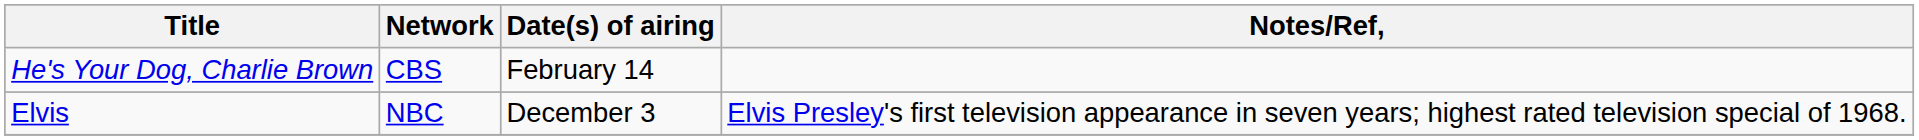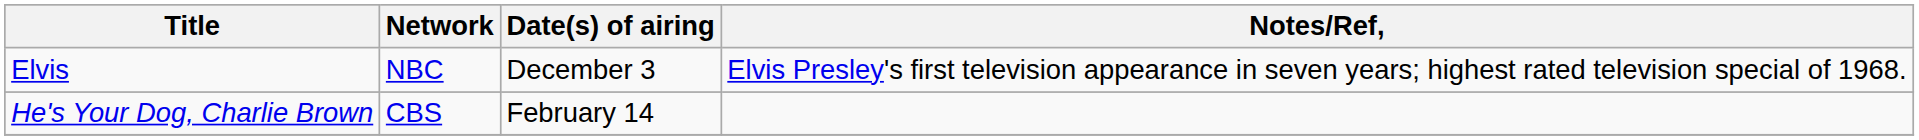rows swapped: He's Your Dog, Charlie Brown <-> Elvis
